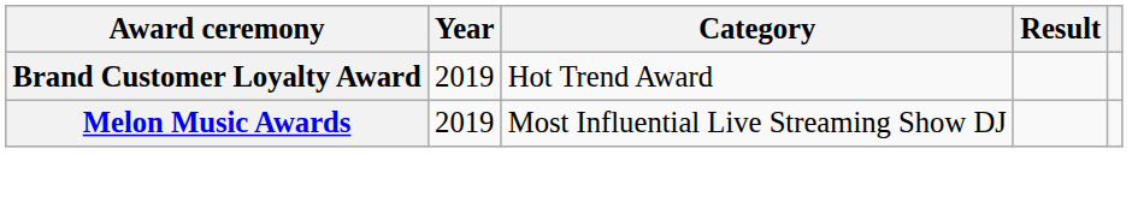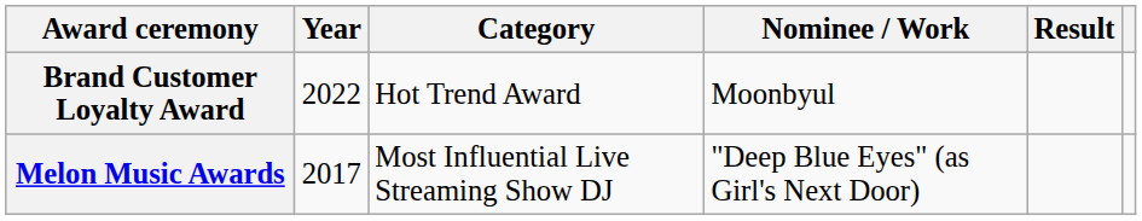+ column: Nominee / Work | Moonbyul | "Deep Blue Eyes" (as Girl's Next Door)
Brand Customer Loyalty Award | Year: 2019 -> 2022
Melon Music Awards | Year: 2019 -> 2017
